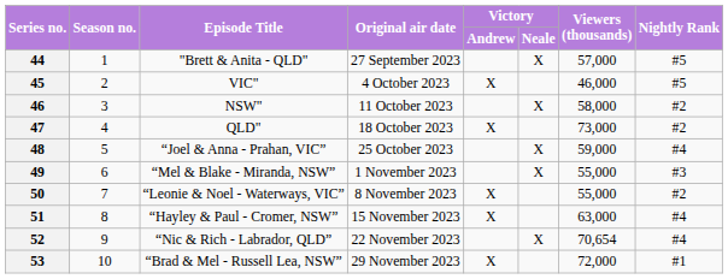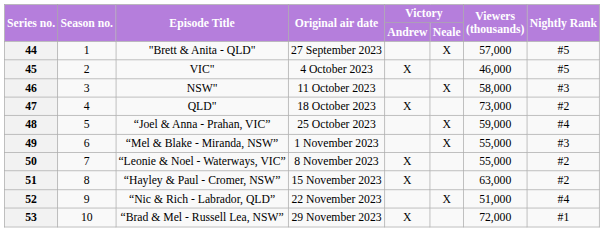46 | Nightly Rank: #2 -> #3
51 | Nightly Rank: #4 -> #2
52 | Viewers (thousands): 70,654 -> 51,000
